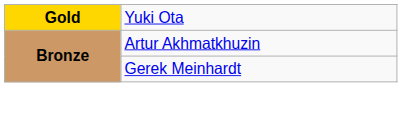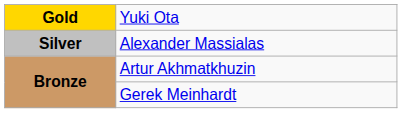+ row: Silver | Alexander Massialas
